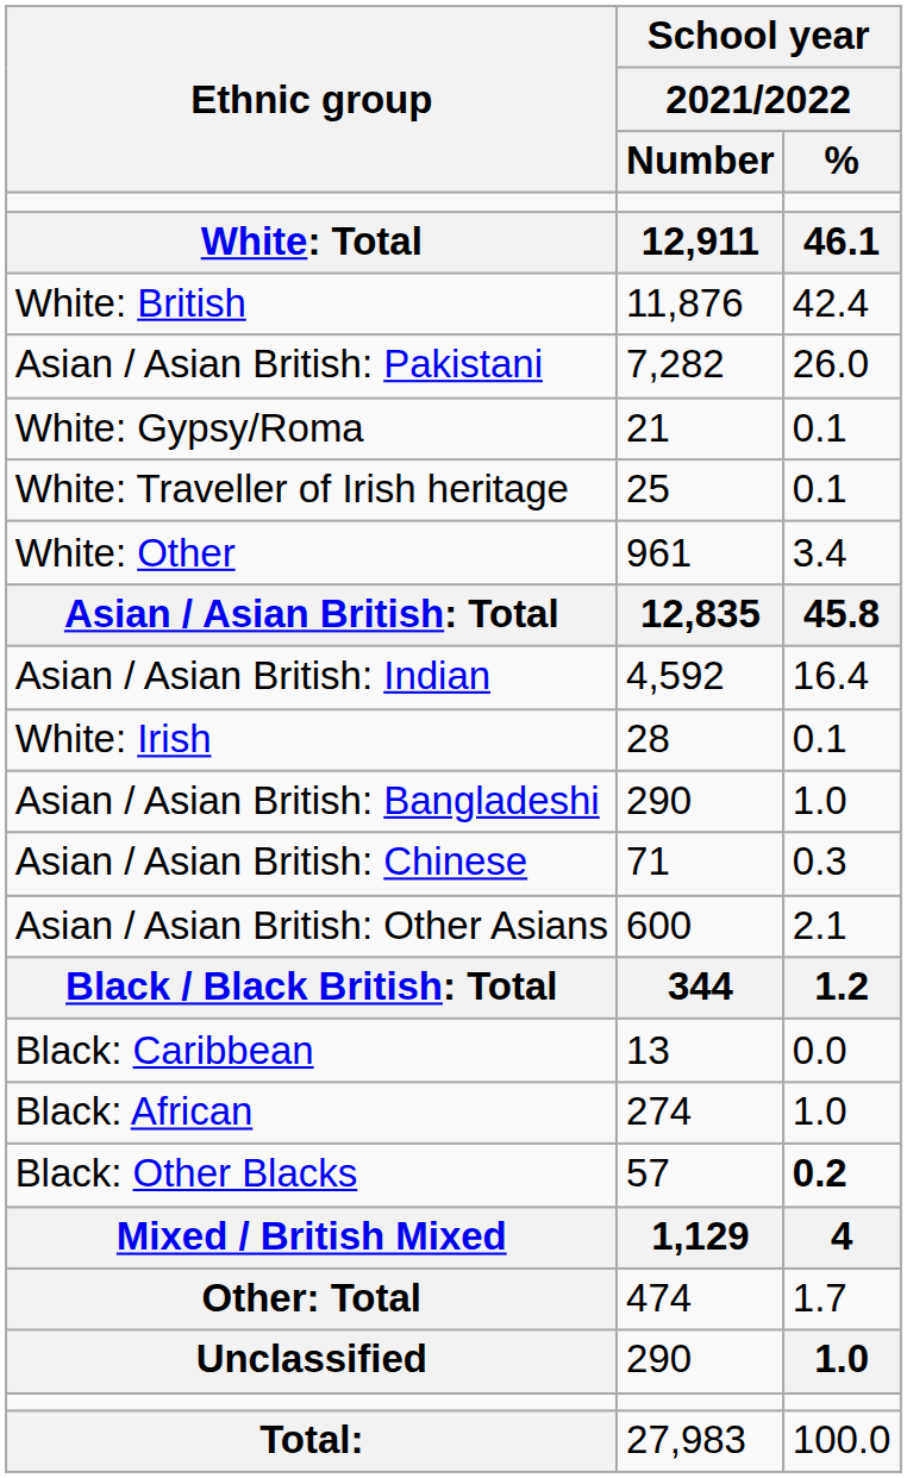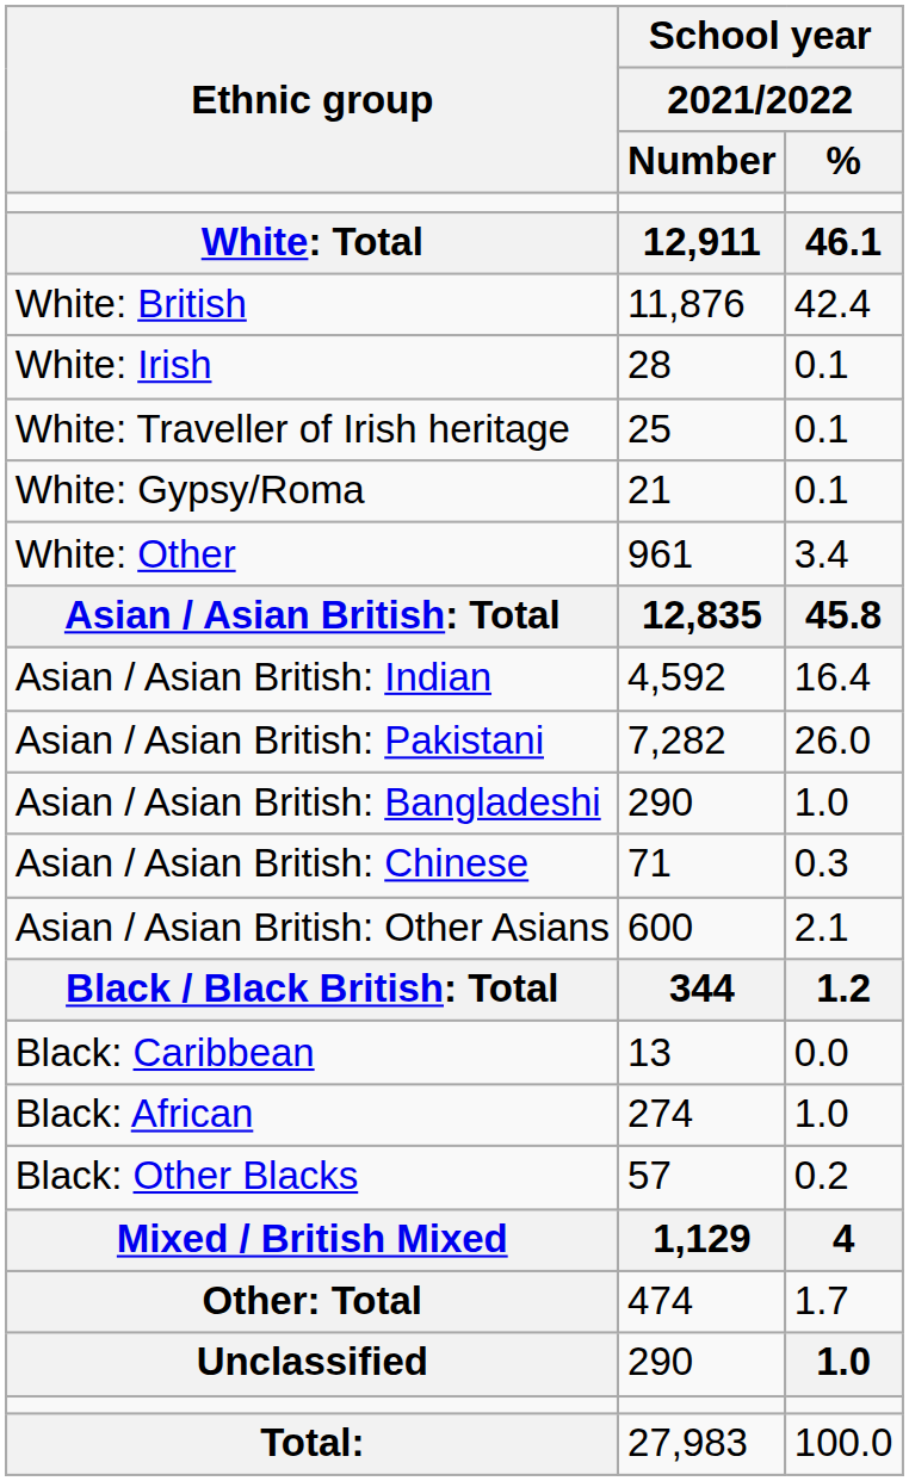rows swapped: White: Irish <-> Asian / Asian British: Pakistani
rows swapped: White: Traveller of Irish heritage <-> White: Gypsy/Roma
Black: Other Blacks | School year / 2021/2022 / %: bold -> normal
